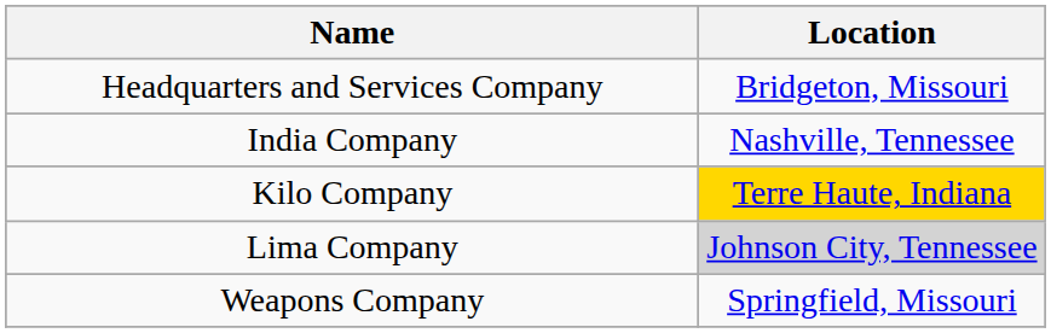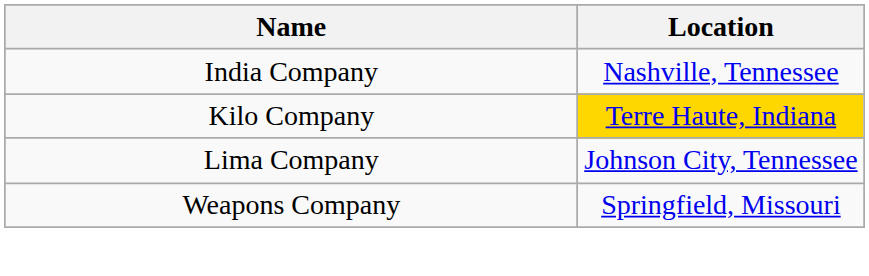- row: Headquarters and Services Company | Bridgeton, Missouri
Lima Company | Location: lightgrey background -> no background
